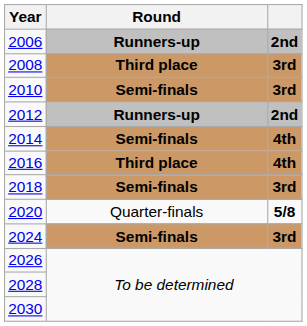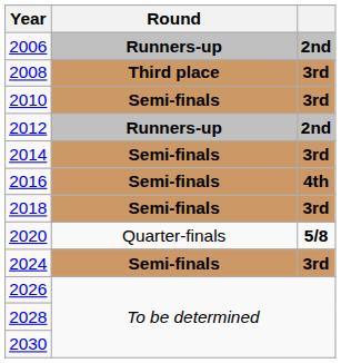2014 | column 3: 4th -> 3rd
2016 | Round: Third place -> Semi-finals
